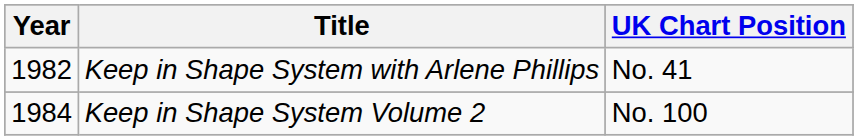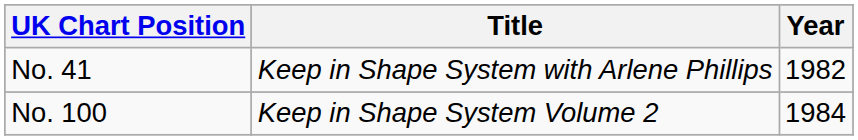columns swapped: Year <-> UK Chart Position
